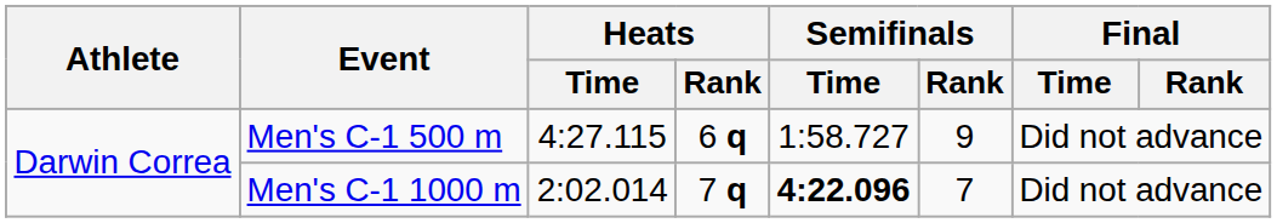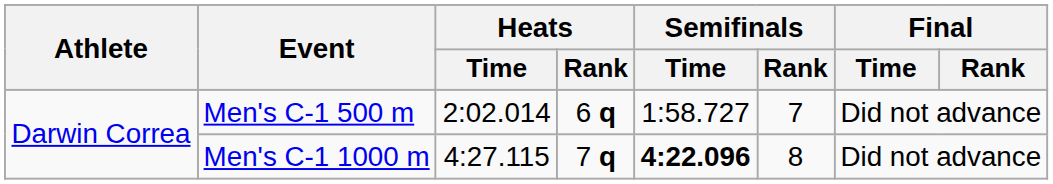Men's C-1 500 m | Heats / Time: 4:27.115 -> 2:02.014
Men's C-1 500 m | Semifinals / Rank: 9 -> 7
Men's C-1 1000 m | Heats / Time: 2:02.014 -> 4:27.115
Men's C-1 1000 m | Semifinals / Rank: 7 -> 8
